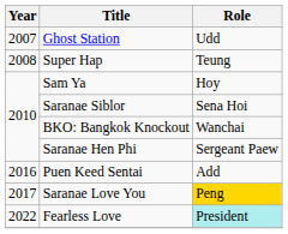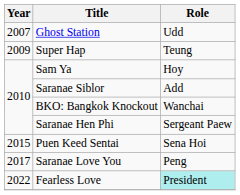Super Hap | Year: 2008 -> 2009
Saranae Siblor | Role: Sena Hoi -> Add
Puen Keed Sentai | Year: 2016 -> 2015
Puen Keed Sentai | Role: Add -> Sena Hoi
Saranae Love You | Role: gold background -> no background
